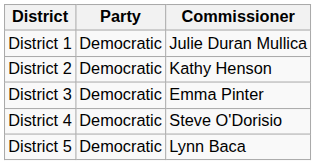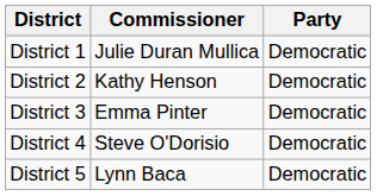columns swapped: Commissioner <-> Party
